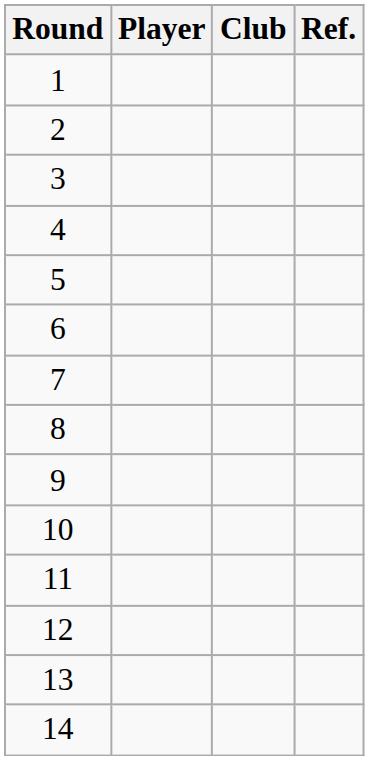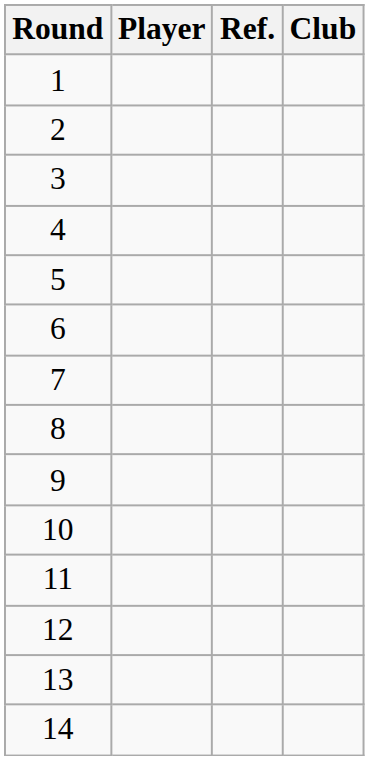columns swapped: Club <-> Ref.
